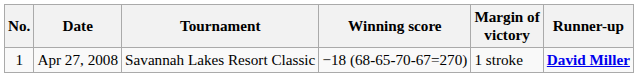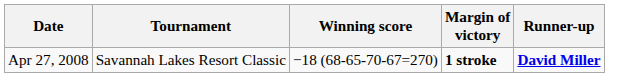- column: No. | 1
Apr 27, 2008 | Margin of victory: normal -> bold
